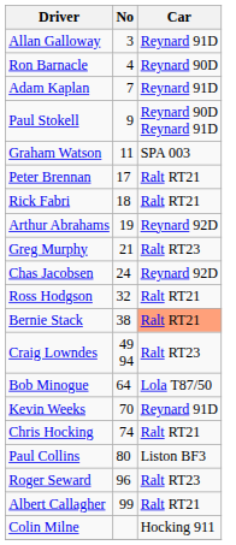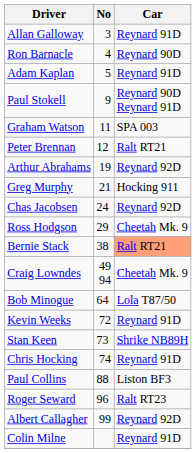Adam Kaplan | No: 7 -> 5
Peter Brennan | No: 17 -> 12
- row: Rick Fabri | 18 | Ralt RT21
Greg Murphy | Car: Ralt RT23 -> Hocking 911
Ross Hodgson | No: 32 -> 29
Ross Hodgson | Car: Ralt RT21 -> Cheetah Mk. 9
Craig Lowndes | Car: Ralt RT23 -> Cheetah Mk. 9
Kevin Weeks | No: 70 -> 72
+ row: Stan Keen | 73 | Shrike NB89H
Chris Hocking | Car: Ralt RT21 -> Reynard 91D
Paul Collins | No: 80 -> 88
Albert Callagher | Car: Ralt RT21 -> Reynard 92D
Colin Milne | Car: Hocking 911 -> Reynard 91D
